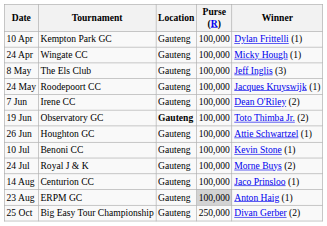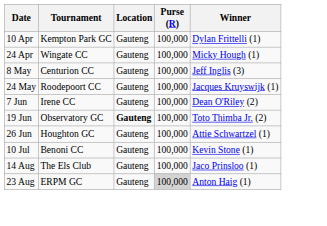8 May | Tournament: The Els Club -> Centurion CC
- row: 24 Jul | Royal J & K | Gauteng | 100,000 | Morne Buys (2)
14 Aug | Tournament: Centurion CC -> The Els Club
- row: 25 Oct | Big Easy Tour Championship | Gauteng | 250,000 | Divan Gerber (2)
